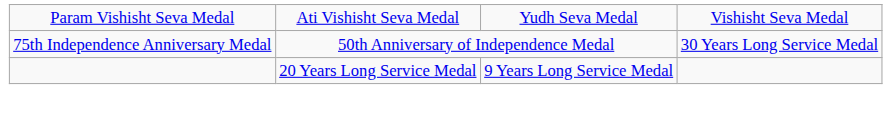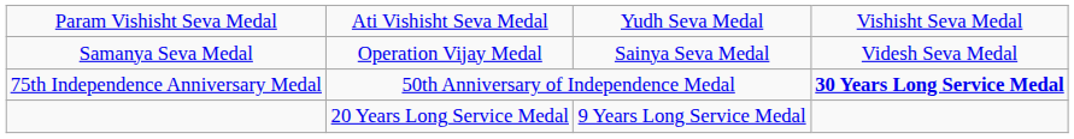+ row: Samanya Seva Medal | Operation Vijay Medal | Sainya Seva Medal | Videsh Seva Medal
75th Independence Anniversary Medal | column 4: normal -> bold
